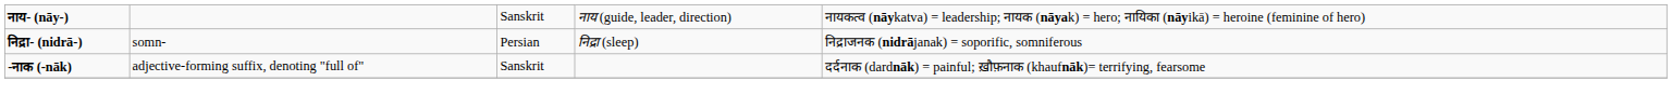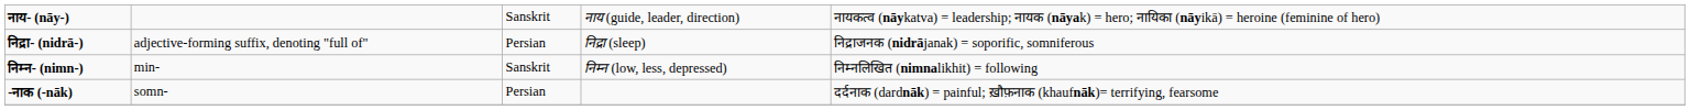निद्रा- (nidrā-) | column 2: somn- -> adjective-forming suffix, denoting "full of"
+ row: निम्न- (nimn-) | min- | Sanskrit | निम्न (low, less, depressed) | निम्नलिखित (nimnalikhit) = following
-नाक (-nāk) | column 2: adjective-forming suffix, denoting "full of" -> somn-
-नाक (-nāk) | column 3: Sanskrit -> Persian
